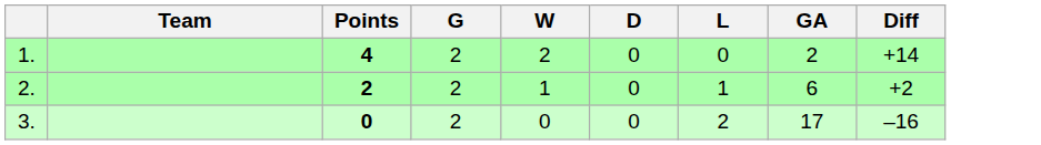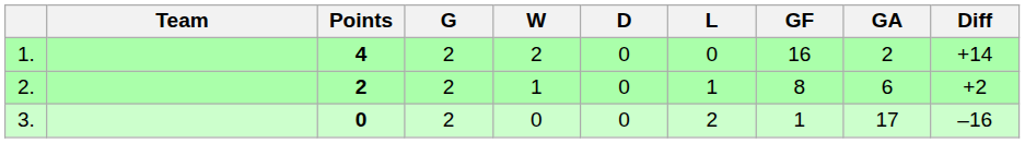+ column: GF | 16 | 8 | 1
